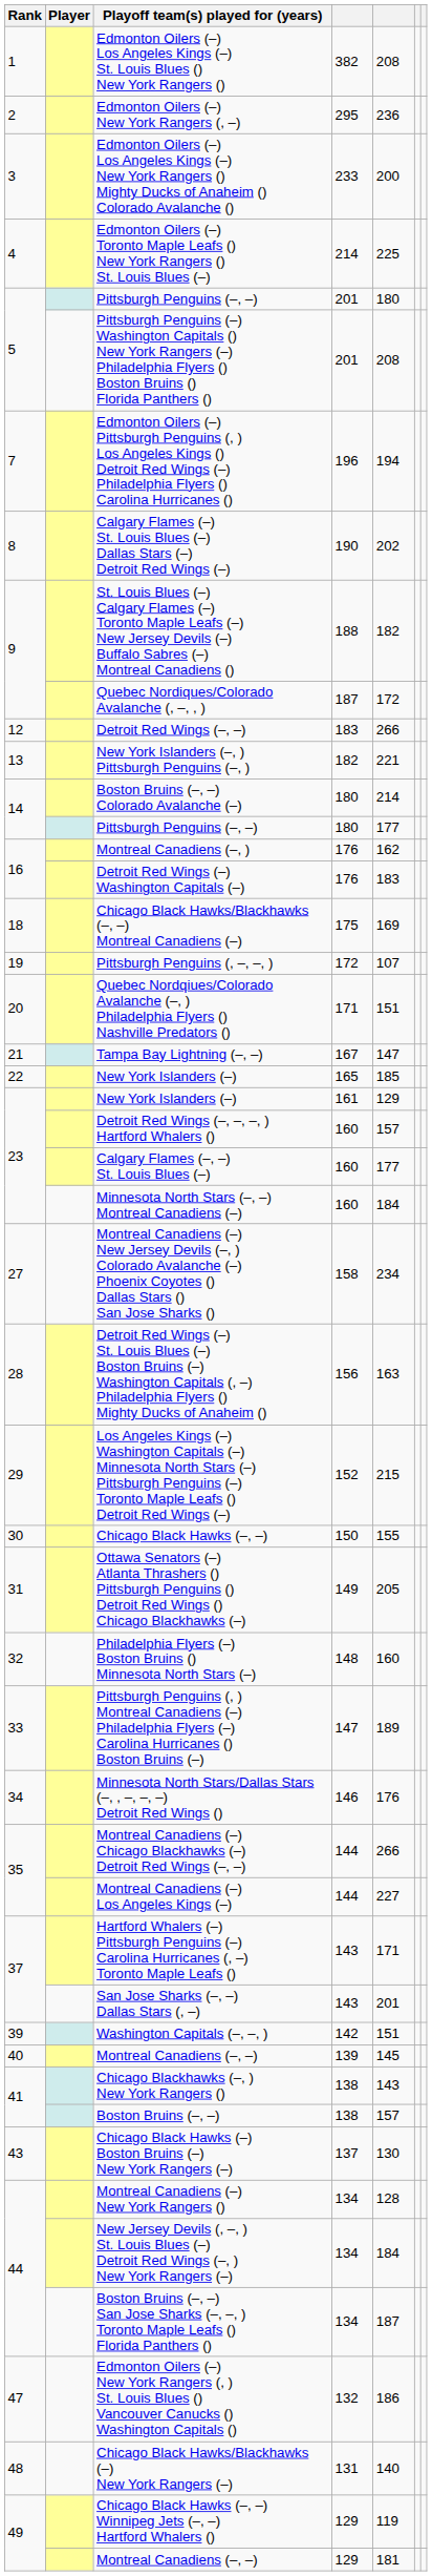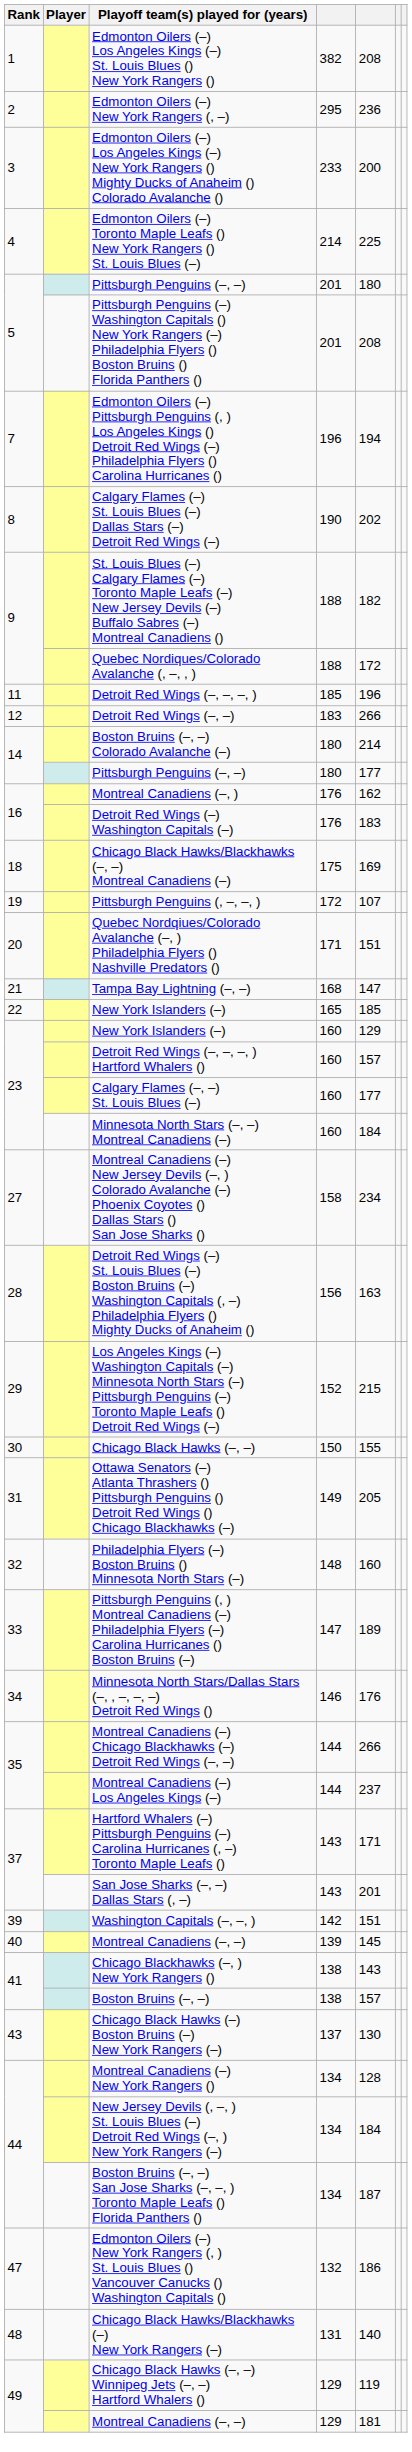Quebec Nordiques/Colorado Avalanche (, –, , ) | column 4: 187 -> 188
+ row: 11 | Detroit Red Wings (–, –, –, ) | 185 | 196
- row: 13 | New York Islanders (–, ) Pittsburgh Penguins (–, ) | 182 | 221
Tampa Bay Lightning (–, –) | column 4: 167 -> 168
23 / New York Islanders (–) | column 4: 161 -> 160
Montreal Canadiens (–) Los Angeles Kings (–) | column 5: 227 -> 237
